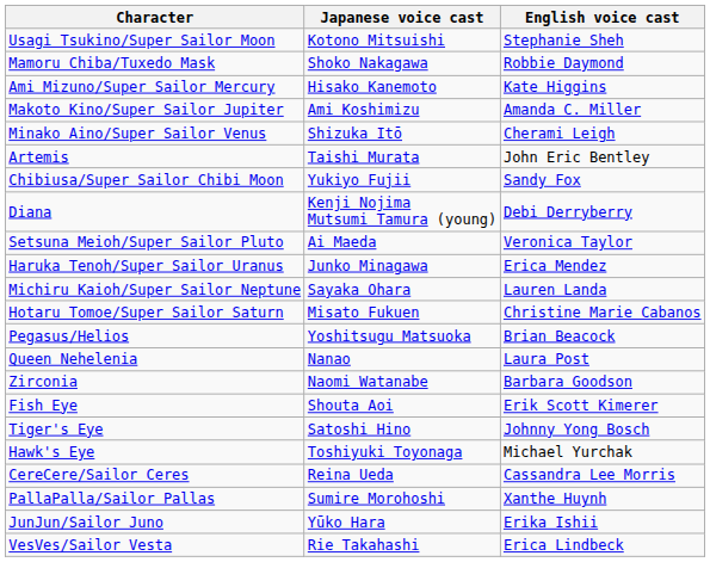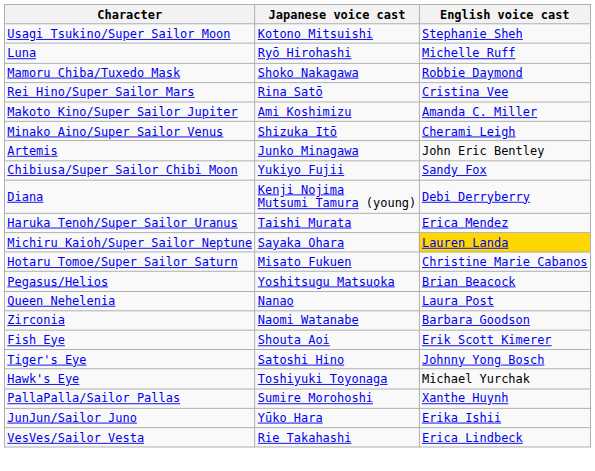+ row: Luna | Ryō Hirohashi | Michelle Ruff
- row: Ami Mizuno/Super Sailor Mercury | Hisako Kanemoto | Kate Higgins
+ row: Rei Hino/Super Sailor Mars | Rina Satō | Cristina Vee
Artemis | Japanese voice cast: Taishi Murata -> Junko Minagawa
- row: Setsuna Meioh/Super Sailor Pluto | Ai Maeda | Veronica Taylor
Haruka Tenoh/Super Sailor Uranus | Japanese voice cast: Junko Minagawa -> Taishi Murata
Michiru Kaioh/Super Sailor Neptune | English voice cast: no background -> gold background
- row: CereCere/Sailor Ceres | Reina Ueda | Cassandra Lee Morris
